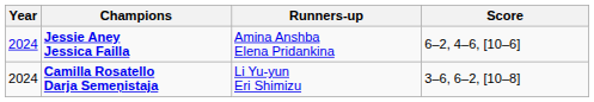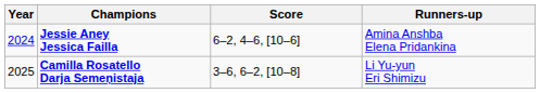columns swapped: Runners-up <-> Score
Camilla Rosatello Darja Semeņistaja | Year: 2024 -> 2025
